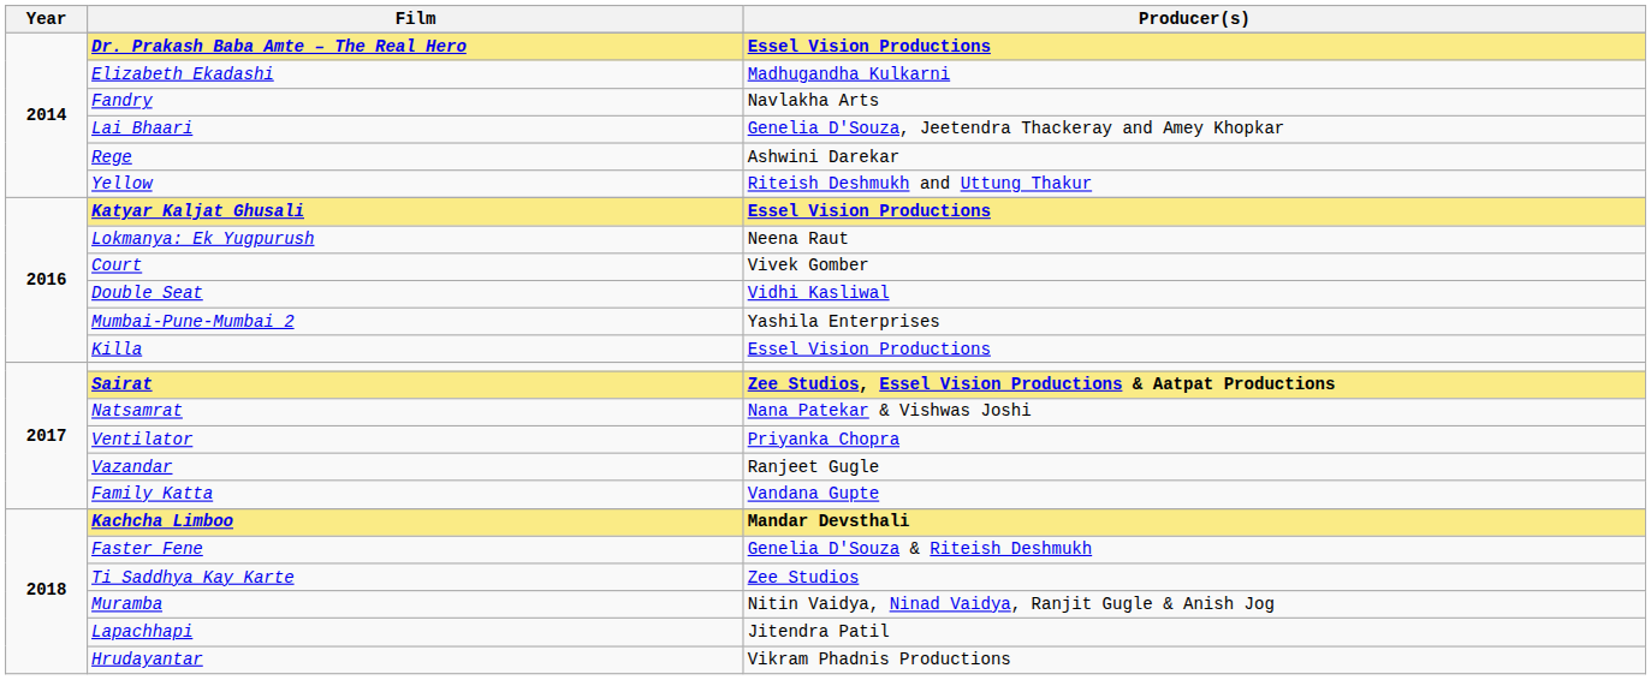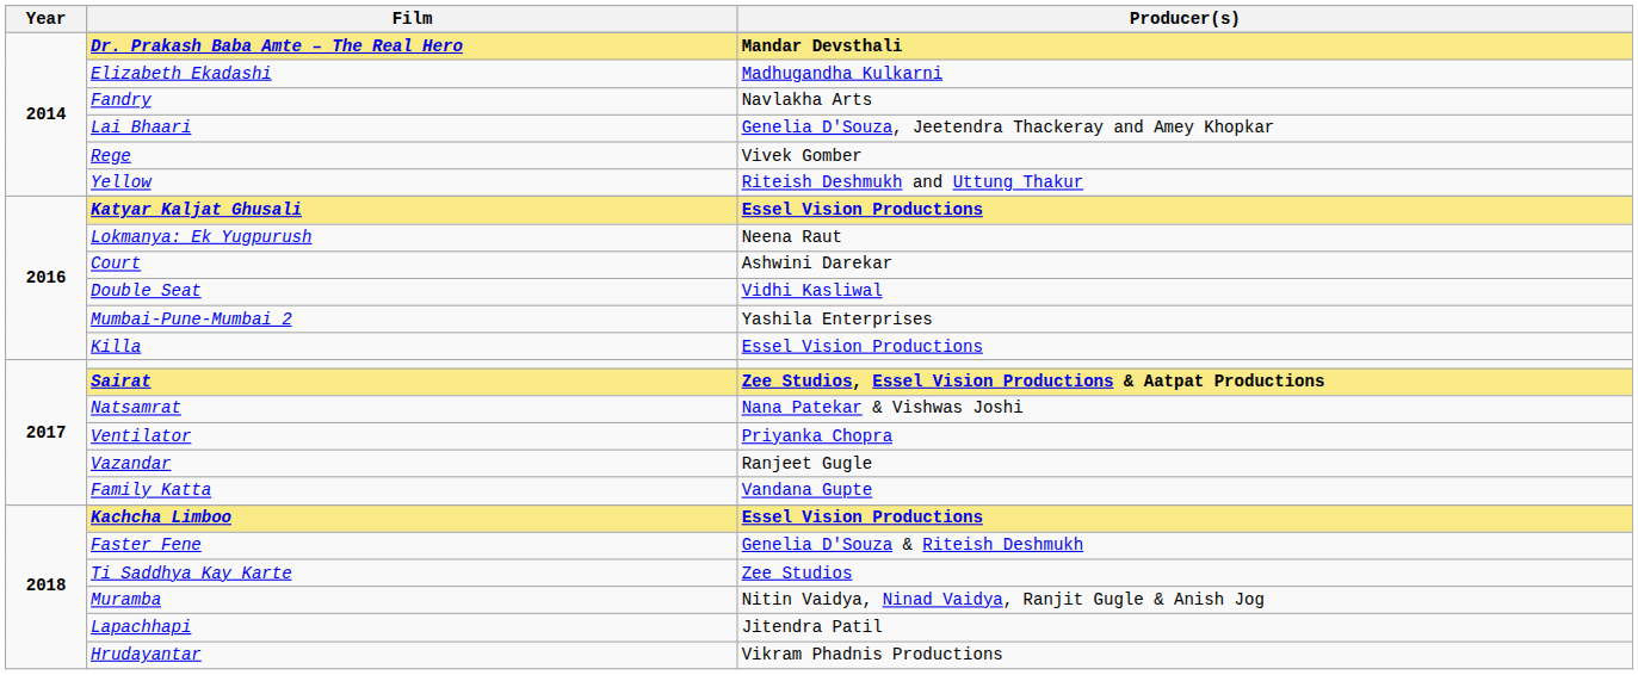Dr. Prakash Baba Amte – The Real Hero | Producer(s): Essel Vision Productions -> Mandar Devsthali
Rege | Producer(s): Ashwini Darekar -> Vivek Gomber
Court | Producer(s): Vivek Gomber -> Ashwini Darekar
Kachcha Limboo | Producer(s): Mandar Devsthali -> Essel Vision Productions
